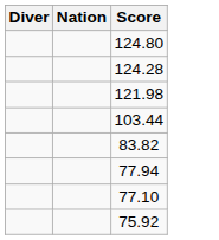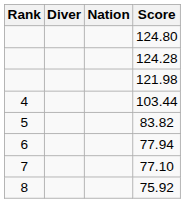+ column: Rank | 4 | 5 | 6 | 7 | 8
